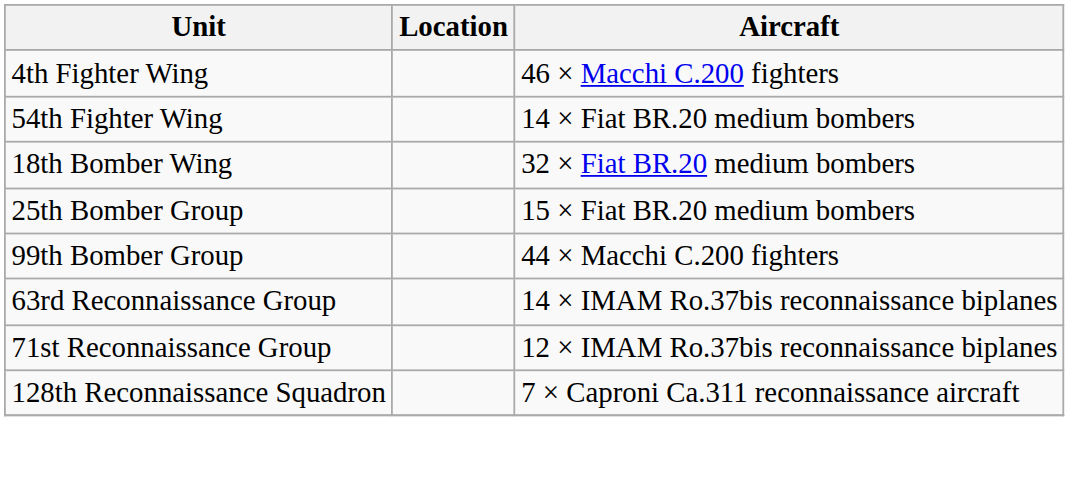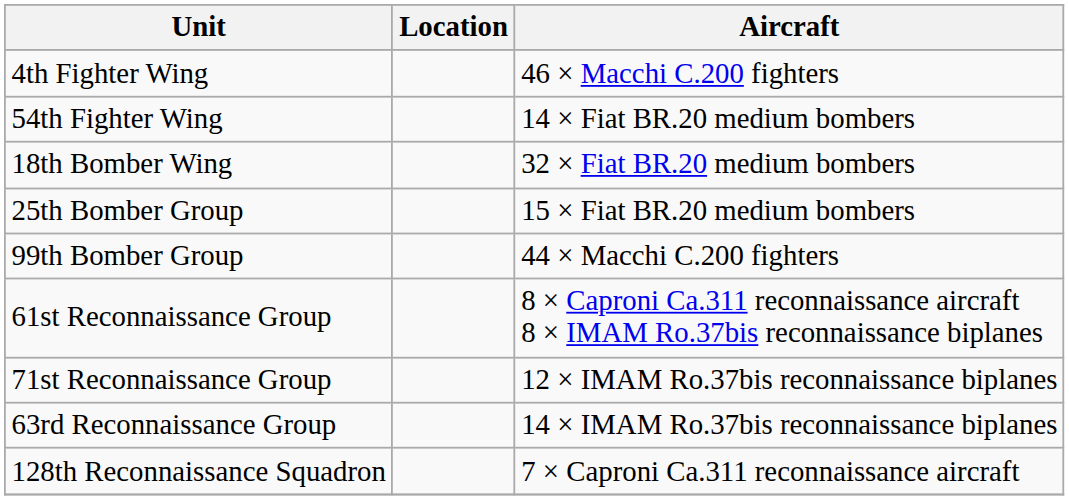+ row: 61st Reconnaissance Group | 8 × Caproni Ca.311 reconnaissance aircraft 8 × IMAM Ro.37bis reconnaissance biplanes
rows swapped: 63rd Reconnaissance Group <-> 71st Reconnaissance Group
